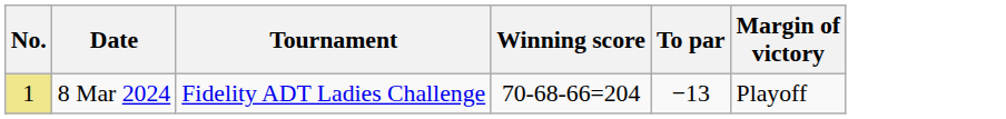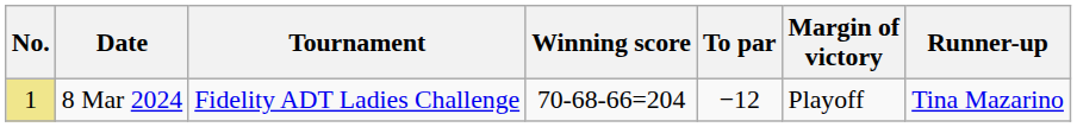+ column: Runner-up | Tina Mazarino
8 Mar 2024 | To par: −13 -> −12
